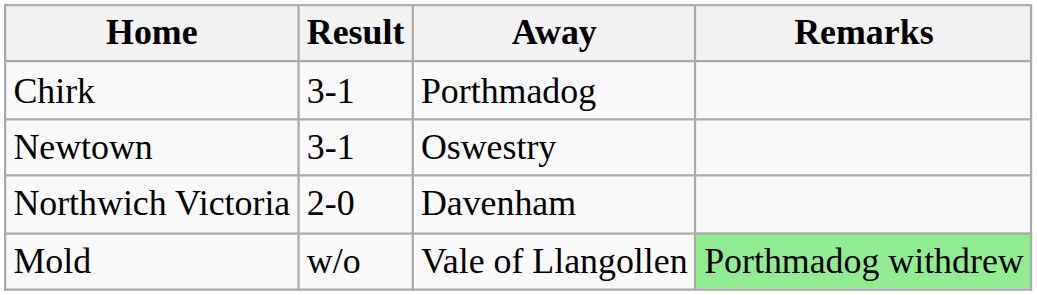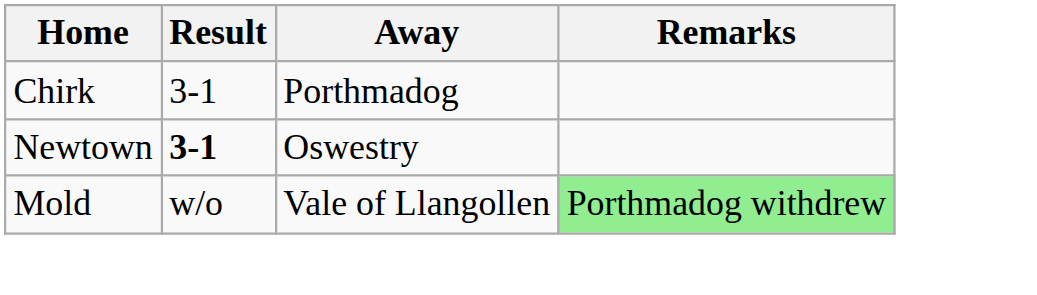Newtown | Result: normal -> bold
- row: Northwich Victoria | 2-0 | Davenham
